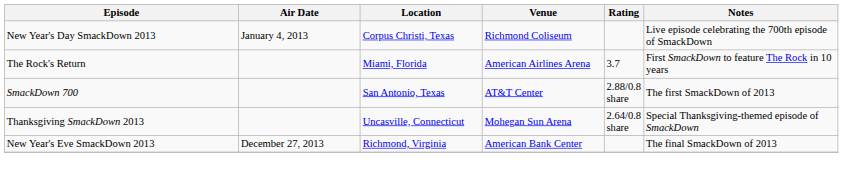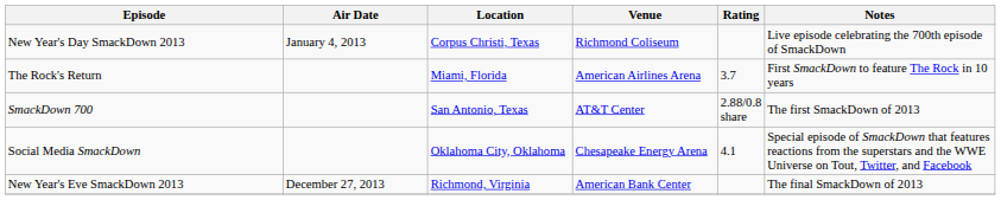+ row: Social Media SmackDown | Oklahoma City, Oklahoma | Chesapeake Energy Arena | 4.1 | Special episode of SmackDown that features reactions from the superstars and the WWE Universe on Tout, Twitter, and Facebook
- row: Thanksgiving SmackDown 2013 | Uncasville, Connecticut | Mohegan Sun Arena | 2.64/0.8 share | Special Thanksgiving-themed episode of SmackDown
